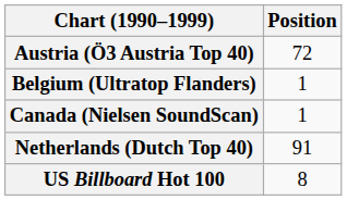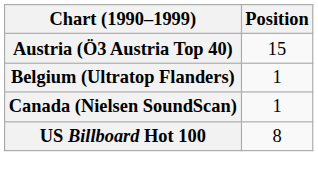Austria (Ö3 Austria Top 40) | Position: 72 -> 15
- row: Netherlands (Dutch Top 40) | 91
